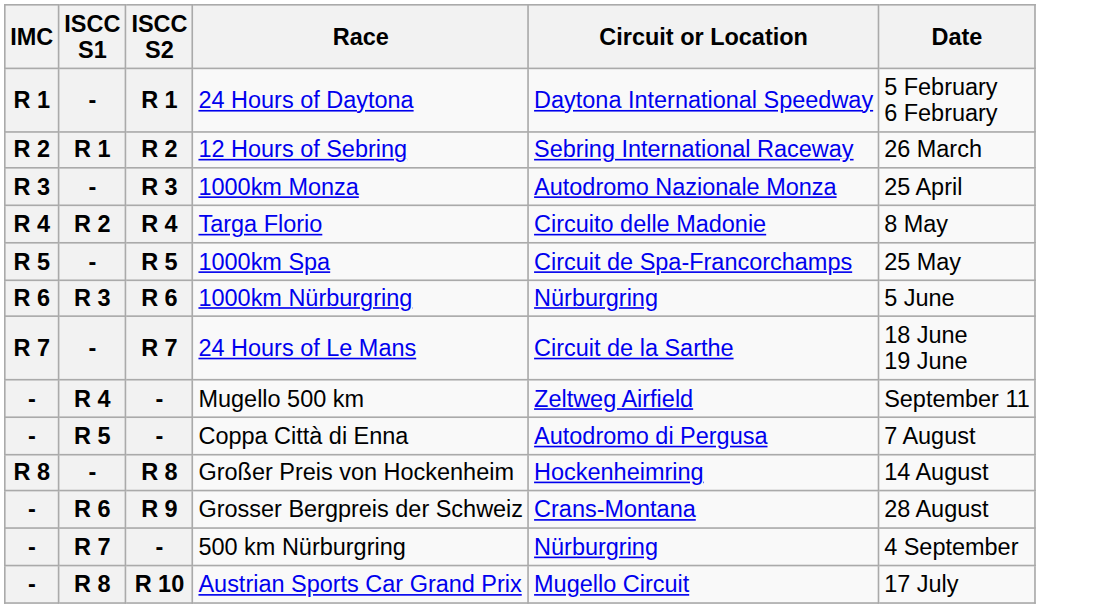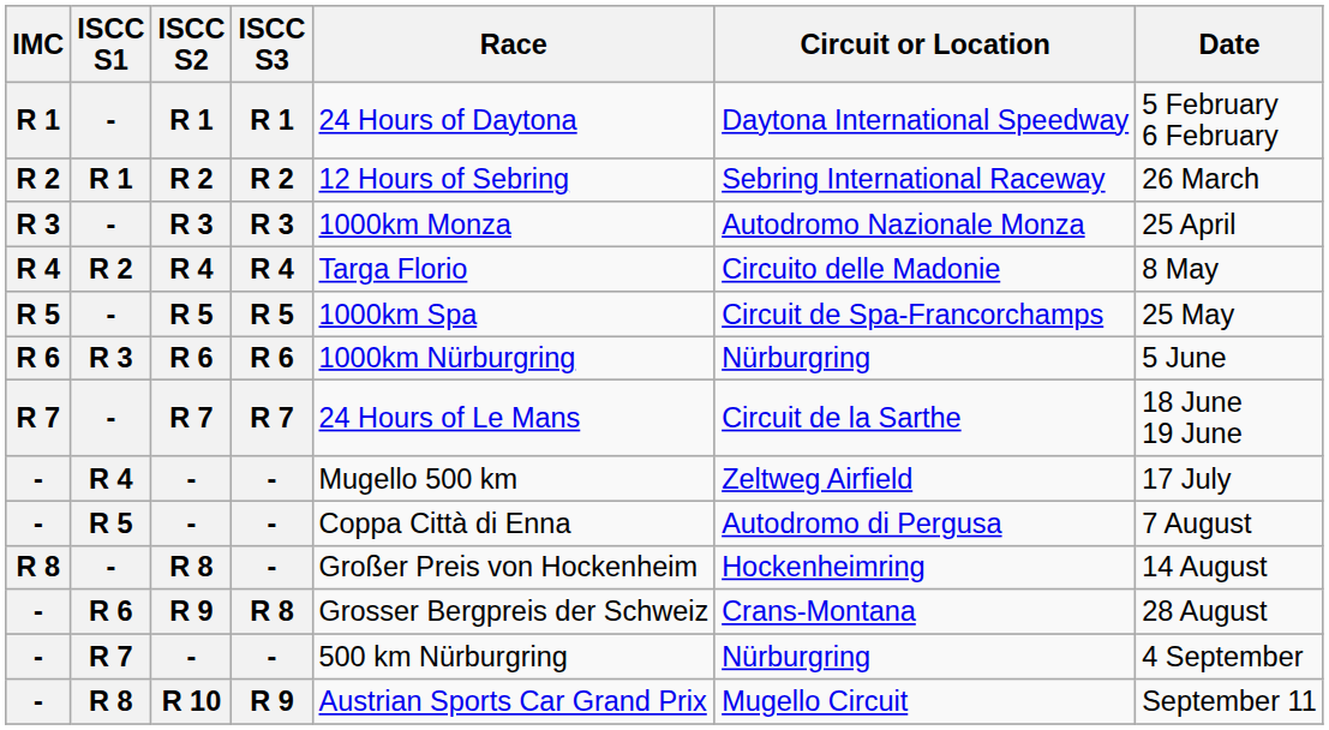+ column: ISCC S3 | R 1 | R 2 | R 3 | R 4 | R 5 | R 6 | R 7 | - | - | - | R 8 | - | R 9
R 4 / - | Date: September 11 -> 17 July
R 10 | Date: 17 July -> September 11
